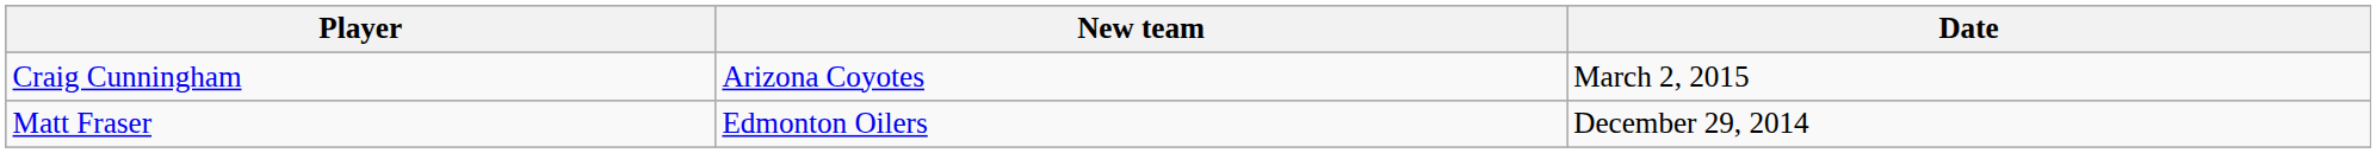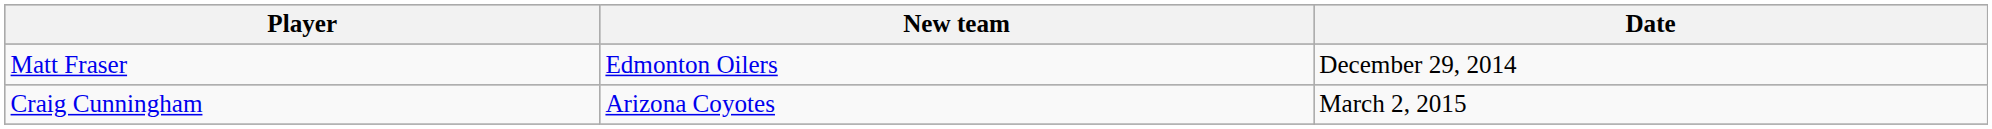rows swapped: Matt Fraser <-> Craig Cunningham
